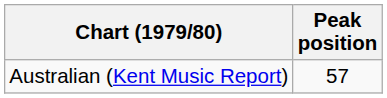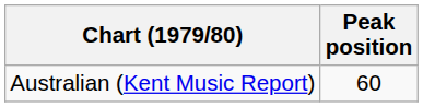Australian (Kent Music Report) | Peak position: 57 -> 60
